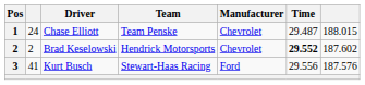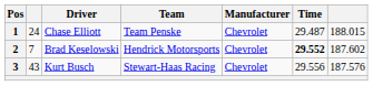Brad Keselowski | column 2: 2 -> 7
Kurt Busch | column 2: 41 -> 43
Kurt Busch | Manufacturer: Ford -> Chevrolet
